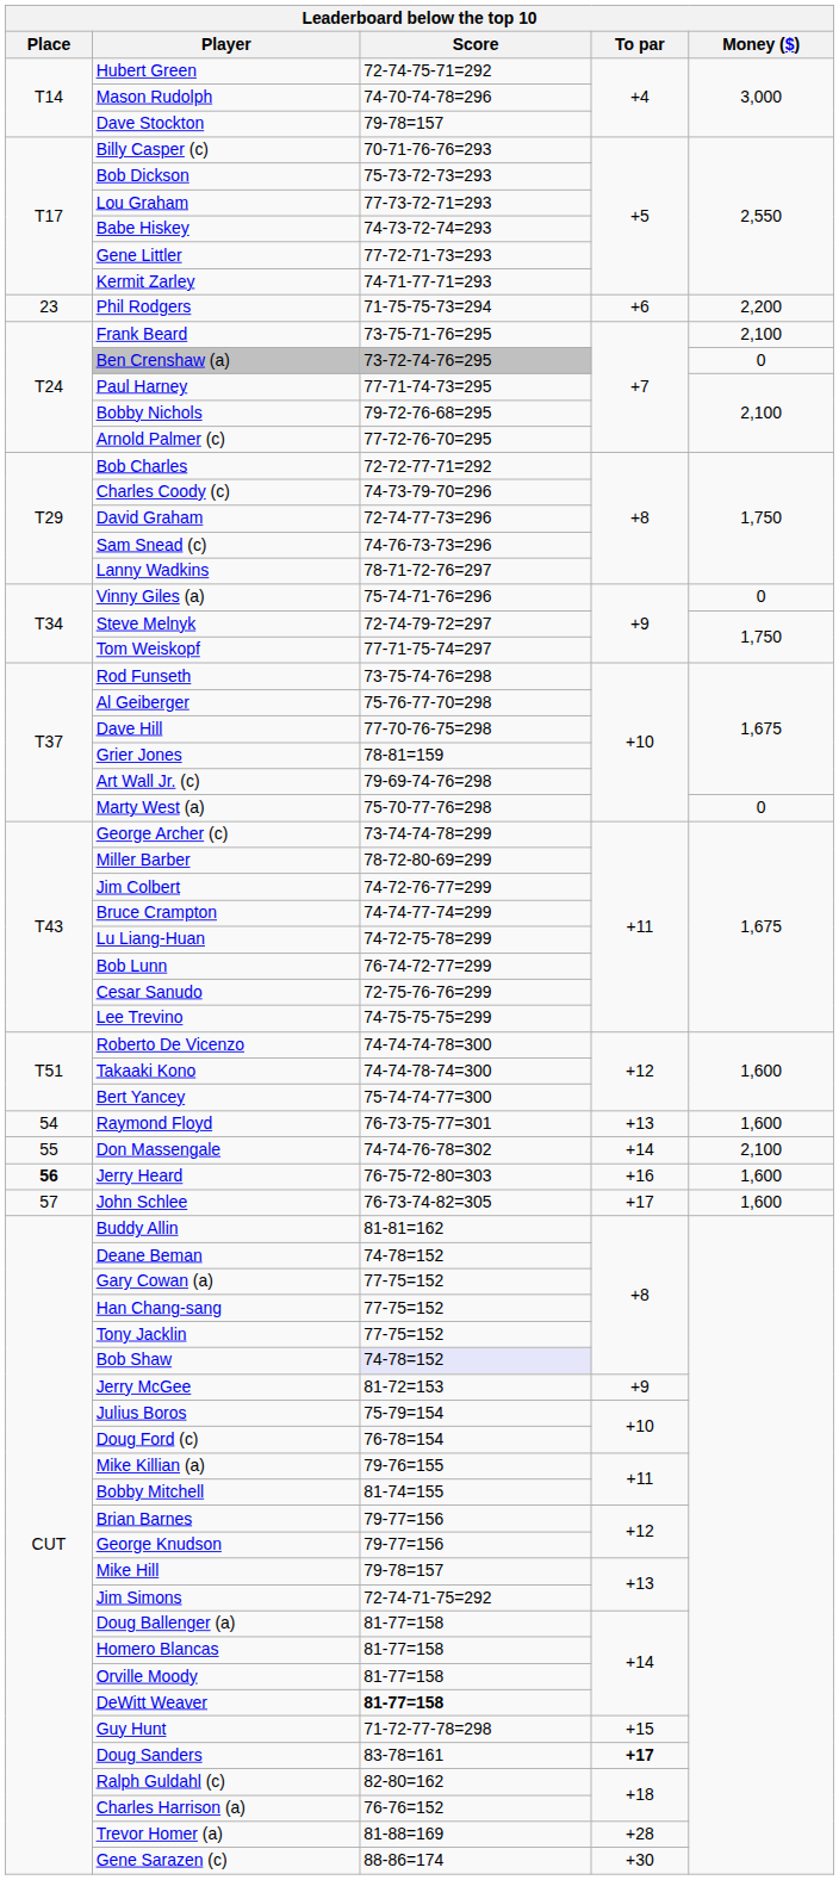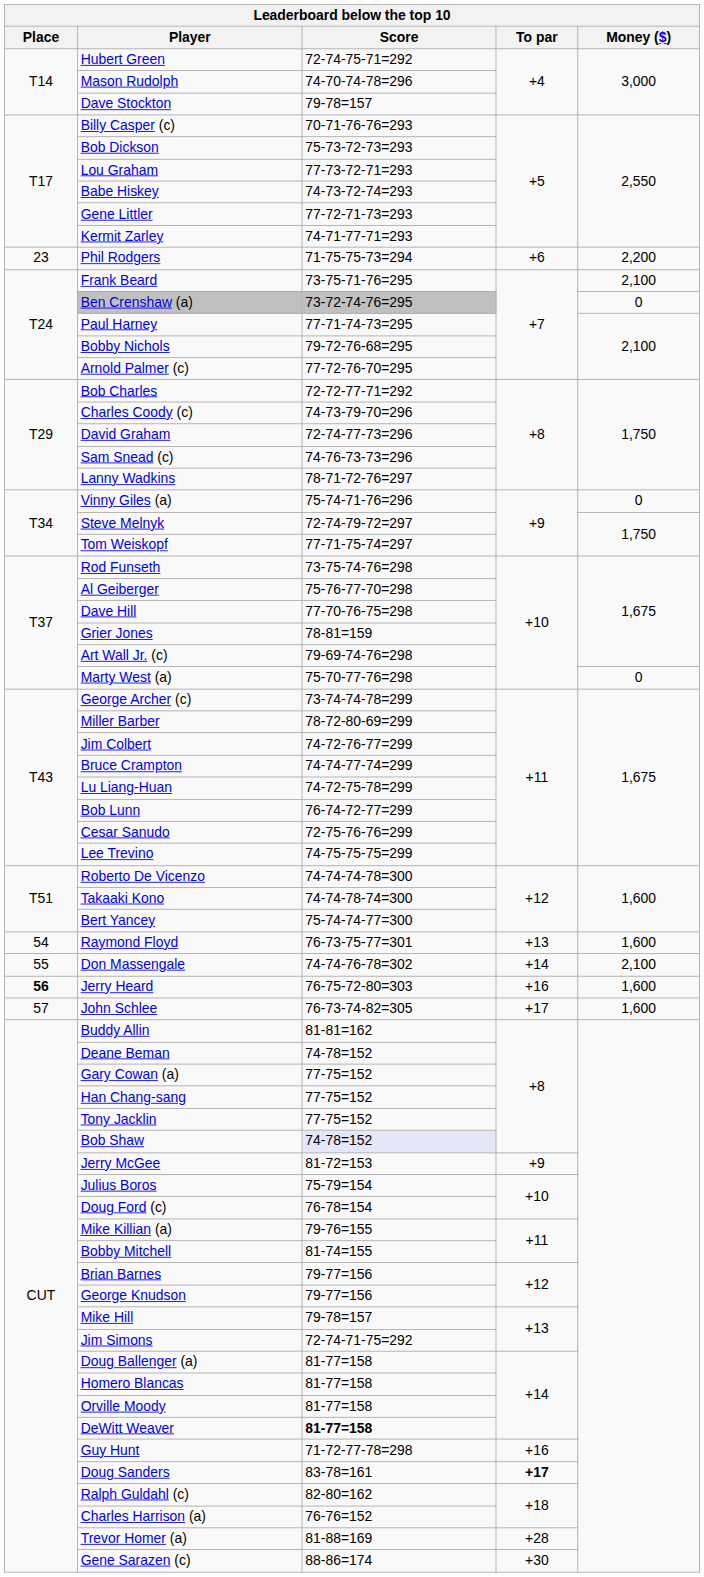Guy Hunt | To par: +15 -> +16
